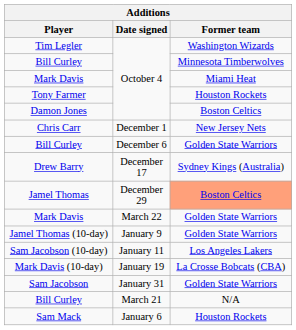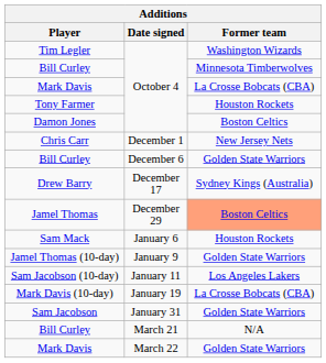Mark Davis / October 4 | Former team: Miami Heat -> La Crosse Bobcats (CBA)
rows swapped: Sam Mack <-> Mark Davis / March 22
